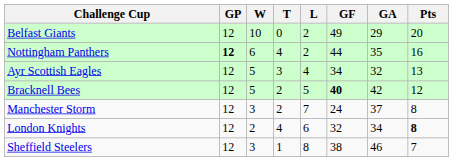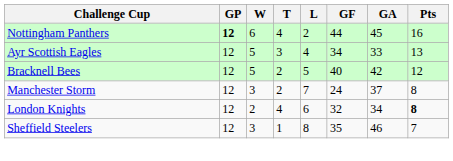- row: Belfast Giants | 12 | 10 | 0 | 2 | 49 | 29 | 20
Nottingham Panthers | GA: 35 -> 45
Ayr Scottish Eagles | GA: 32 -> 33
Bracknell Bees | GF: bold -> normal
Sheffield Steelers | GF: 38 -> 35
